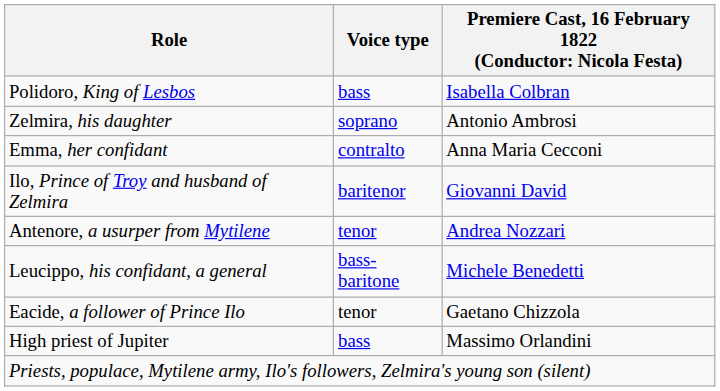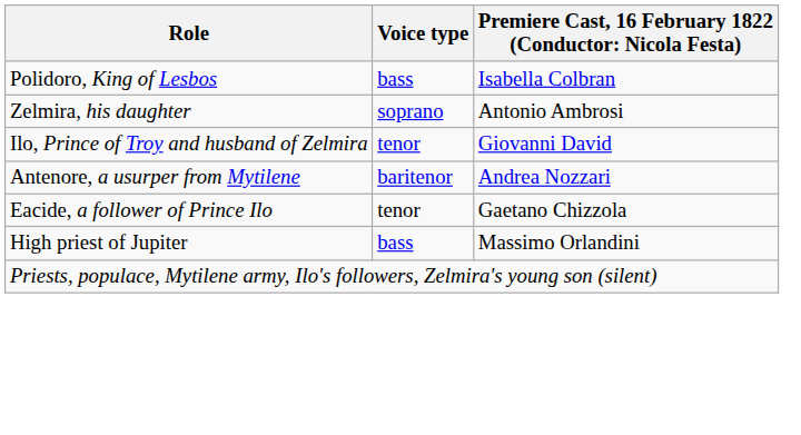- row: Emma, her confidant | contralto | Anna Maria Cecconi
Ilo, Prince of Troy and husband of Zelmira | Voice type: baritenor -> tenor
Antenore, a usurper from Mytilene | Voice type: tenor -> baritenor
- row: Leucippo, his confidant, a general | bass-baritone | Michele Benedetti
